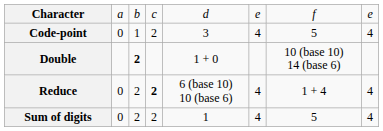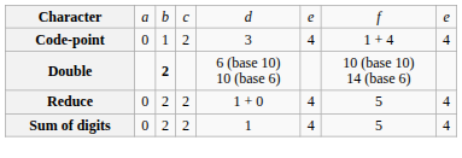Code-point | column 7: 5 -> 1 + 4
Double | column 5: 1 + 0 -> 6 (base 10) 10 (base 6)
Reduce | column 4: bold -> normal
Reduce | column 5: 6 (base 10) 10 (base 6) -> 1 + 0
Reduce | column 7: 1 + 4 -> 5
